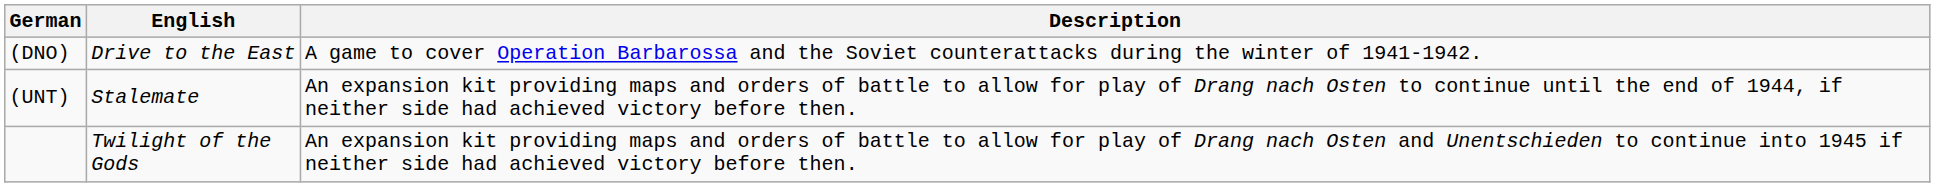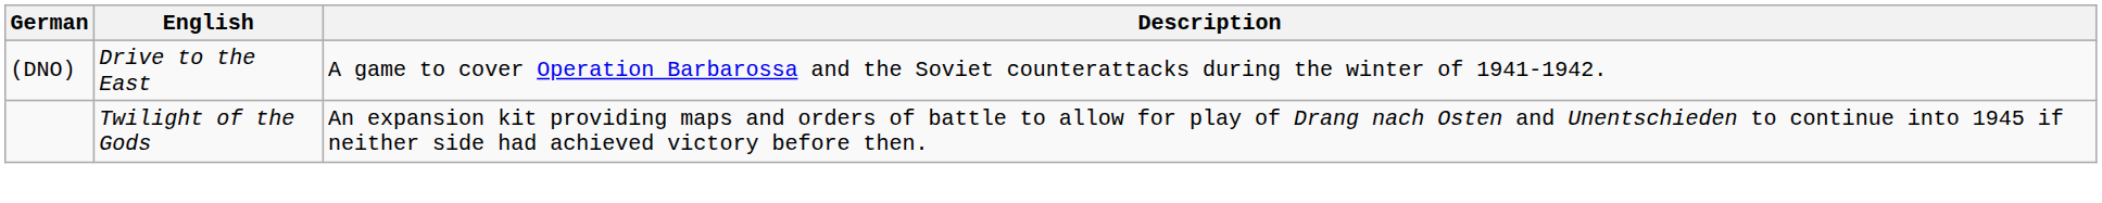- row: (UNT) | Stalemate | An expansion kit providing maps and orders of battle to allow for play of Drang nach Osten to continue until the end of 1944, if neither side had achieved victory before then.
